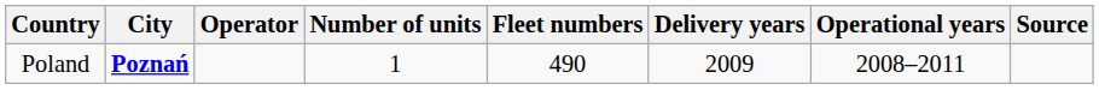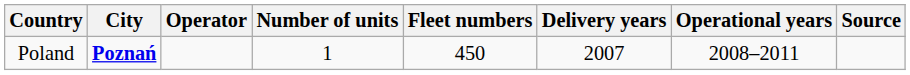Poland | Fleet numbers: 490 -> 450
Poland | Delivery years: 2009 -> 2007
